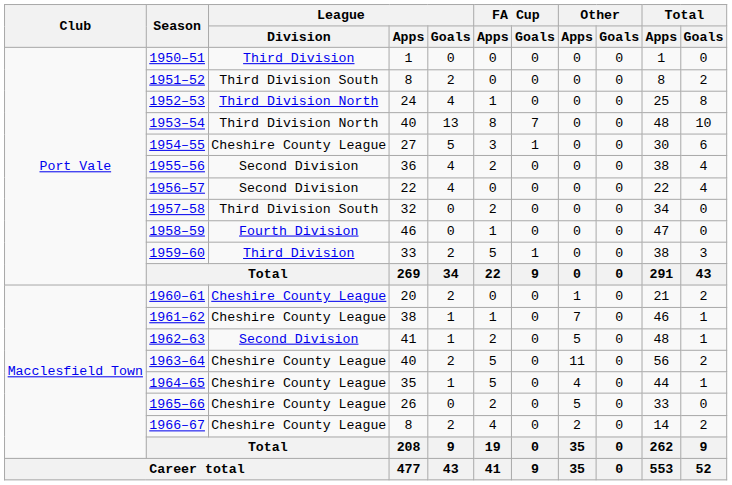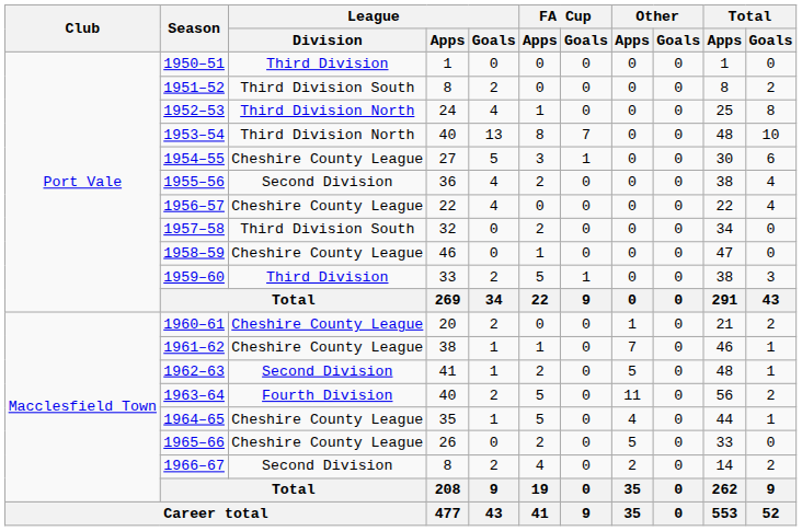1956–57 | League / Division: Second Division -> Cheshire County League
1958–59 | League / Division: Fourth Division -> Cheshire County League
1963–64 | League / Division: Cheshire County League -> Fourth Division
1966–67 | League / Division: Cheshire County League -> Second Division
